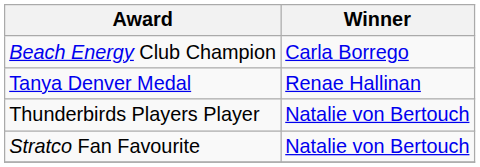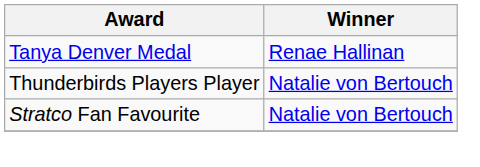- row: Beach Energy Club Champion | Carla Borrego
